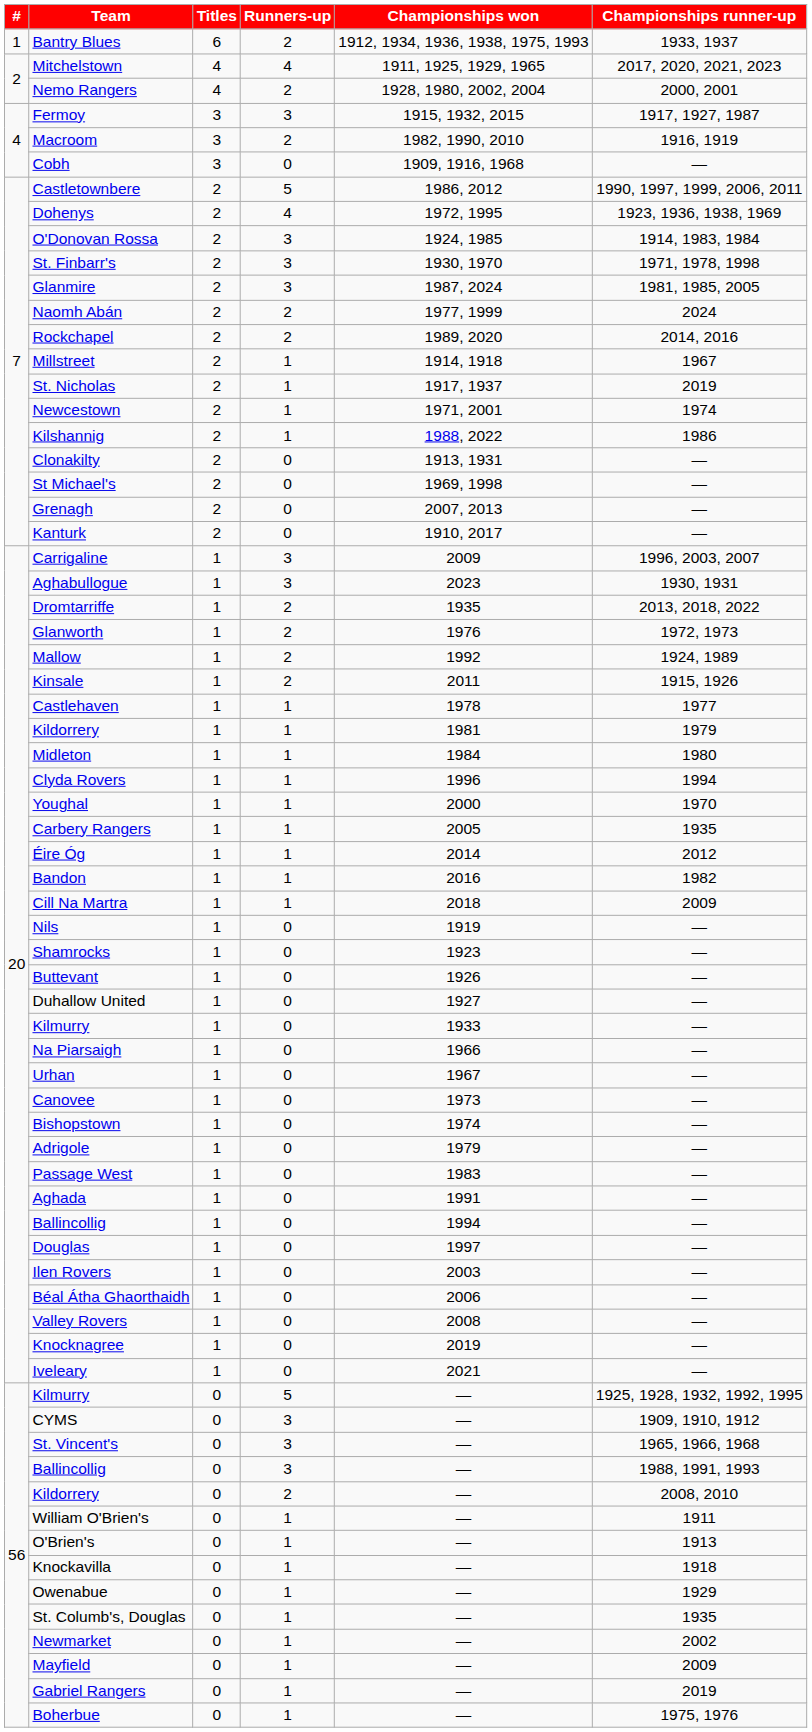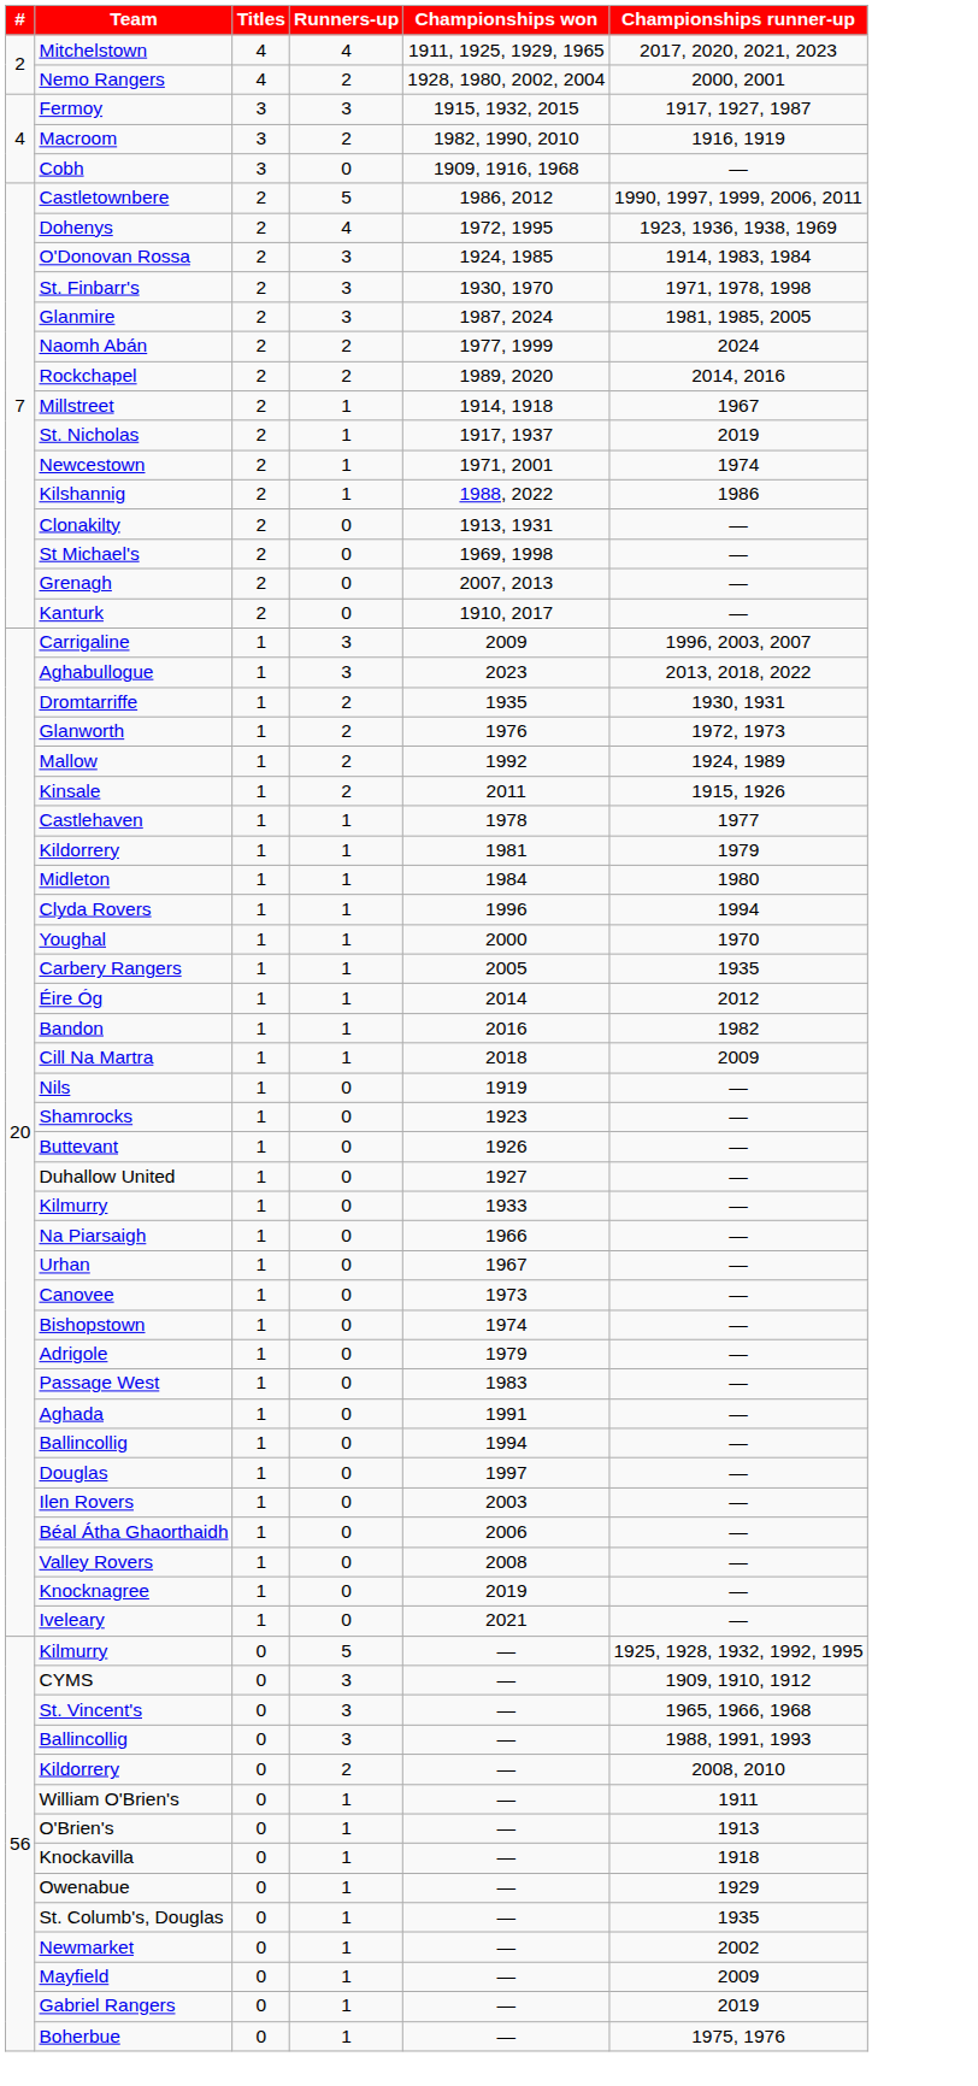- row: 1 | Bantry Blues | 6 | 2 | 1912, 1934, 1936, 1938, 1975, 1993 | 1933, 1937
Aghabullogue | Championships runner-up: 1930, 1931 -> 2013, 2018, 2022
Dromtarriffe | Championships runner-up: 2013, 2018, 2022 -> 1930, 1931
